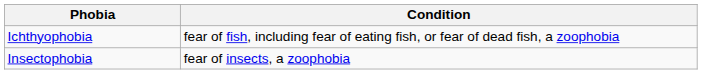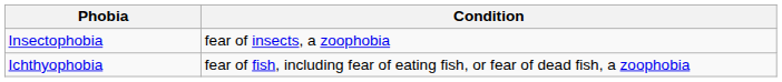rows swapped: Ichthyophobia <-> Insectophobia
